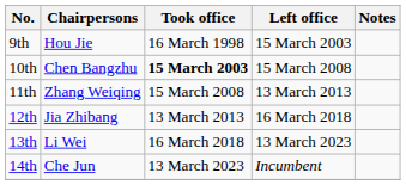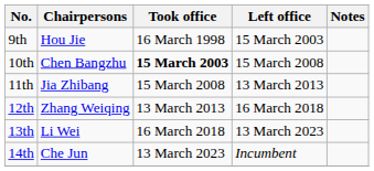11th | Chairpersons: Zhang Weiqing -> Jia Zhibang
12th | Chairpersons: Jia Zhibang -> Zhang Weiqing
